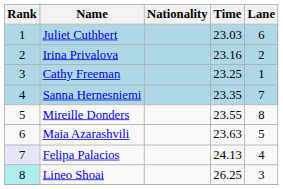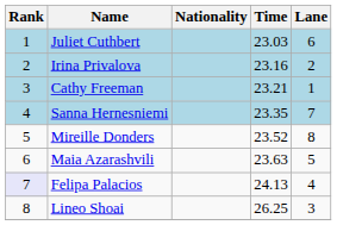Cathy Freeman | Time: 23.25 -> 23.21
Mireille Donders | Time: 23.55 -> 23.52
Lineo Shoai | Rank: paleturquoise background -> no background
